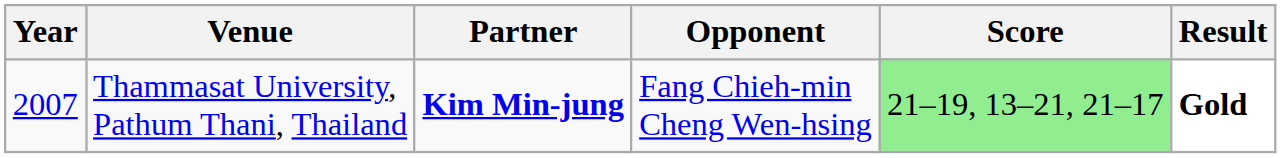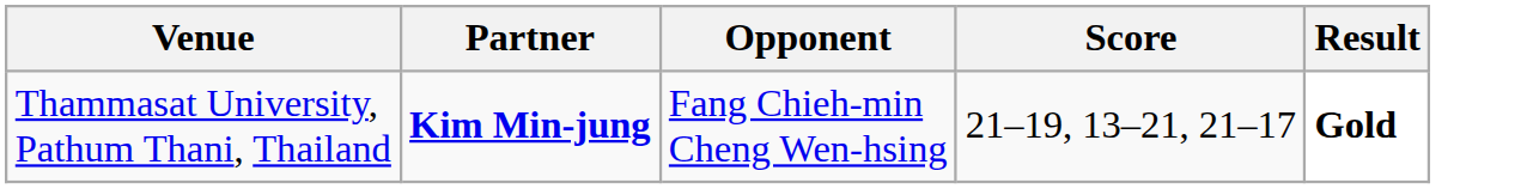- column: Year | 2007
Thammasat University, Pathum Thani, Thailand | Score: lightgreen background -> no background
